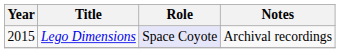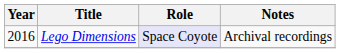Lego Dimensions | Year: 2015 -> 2016
